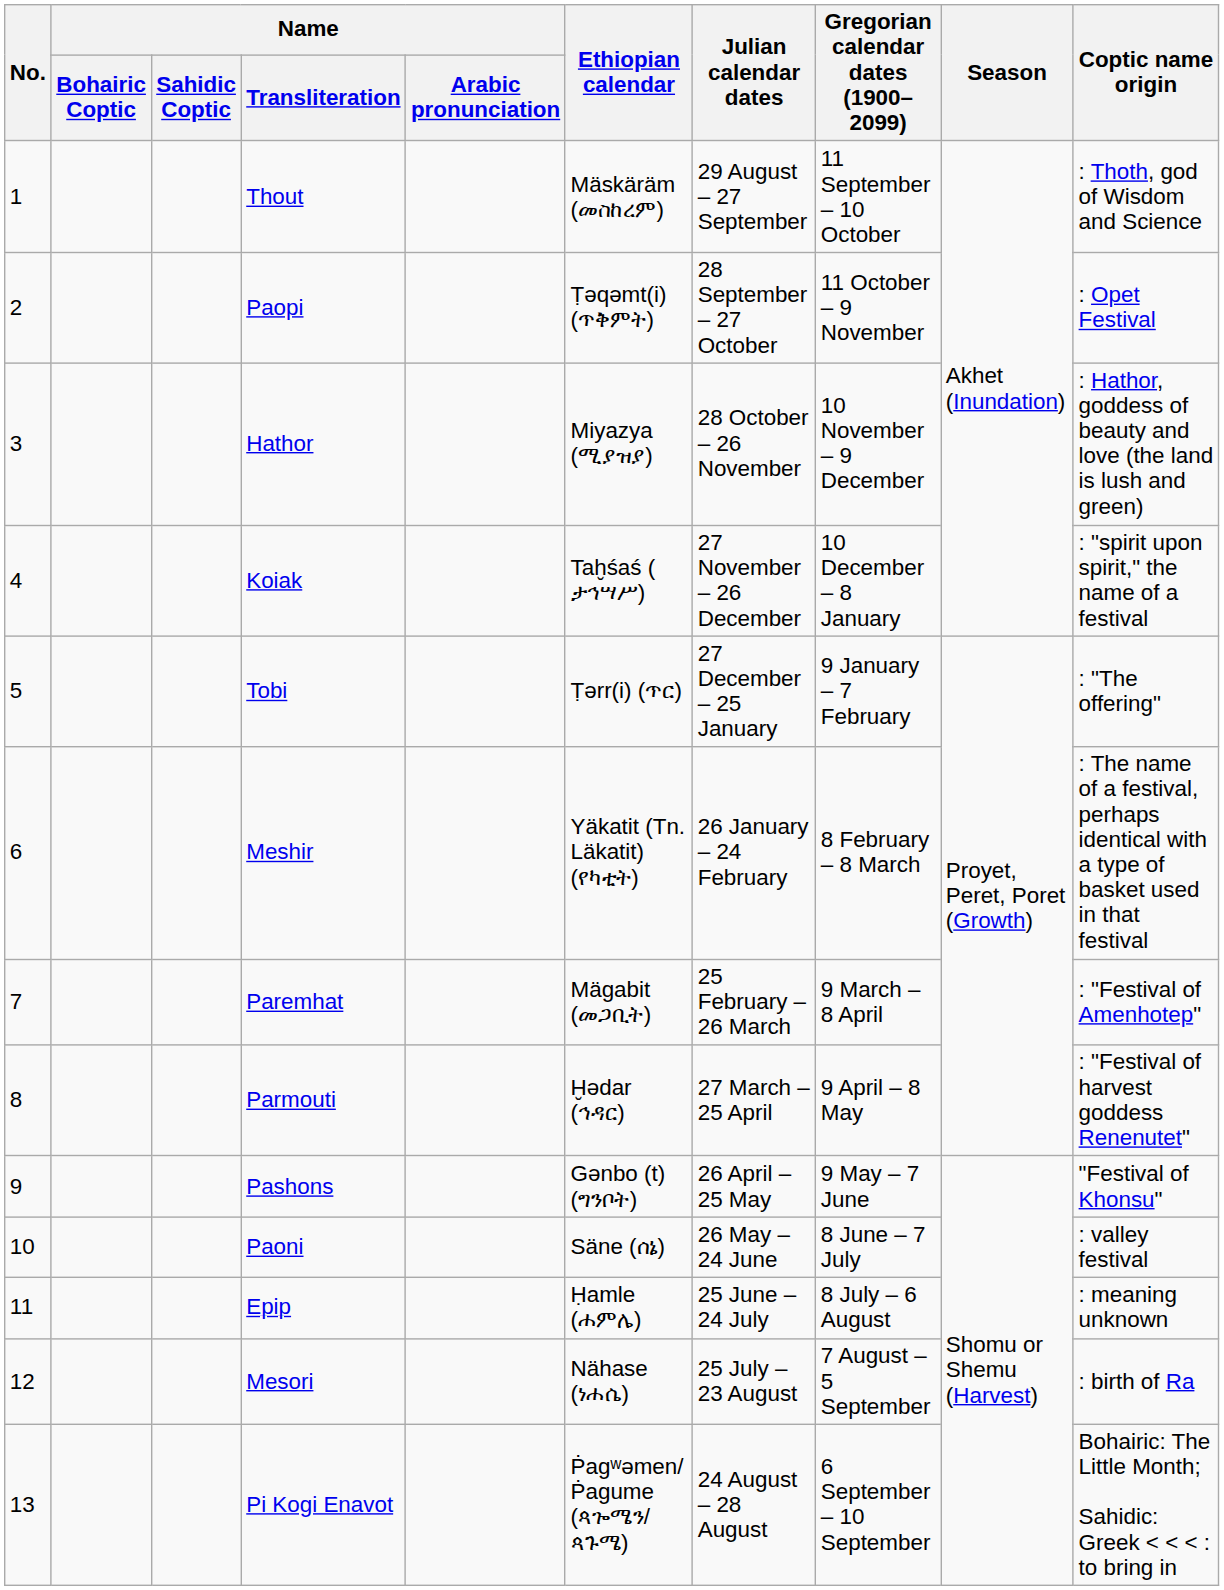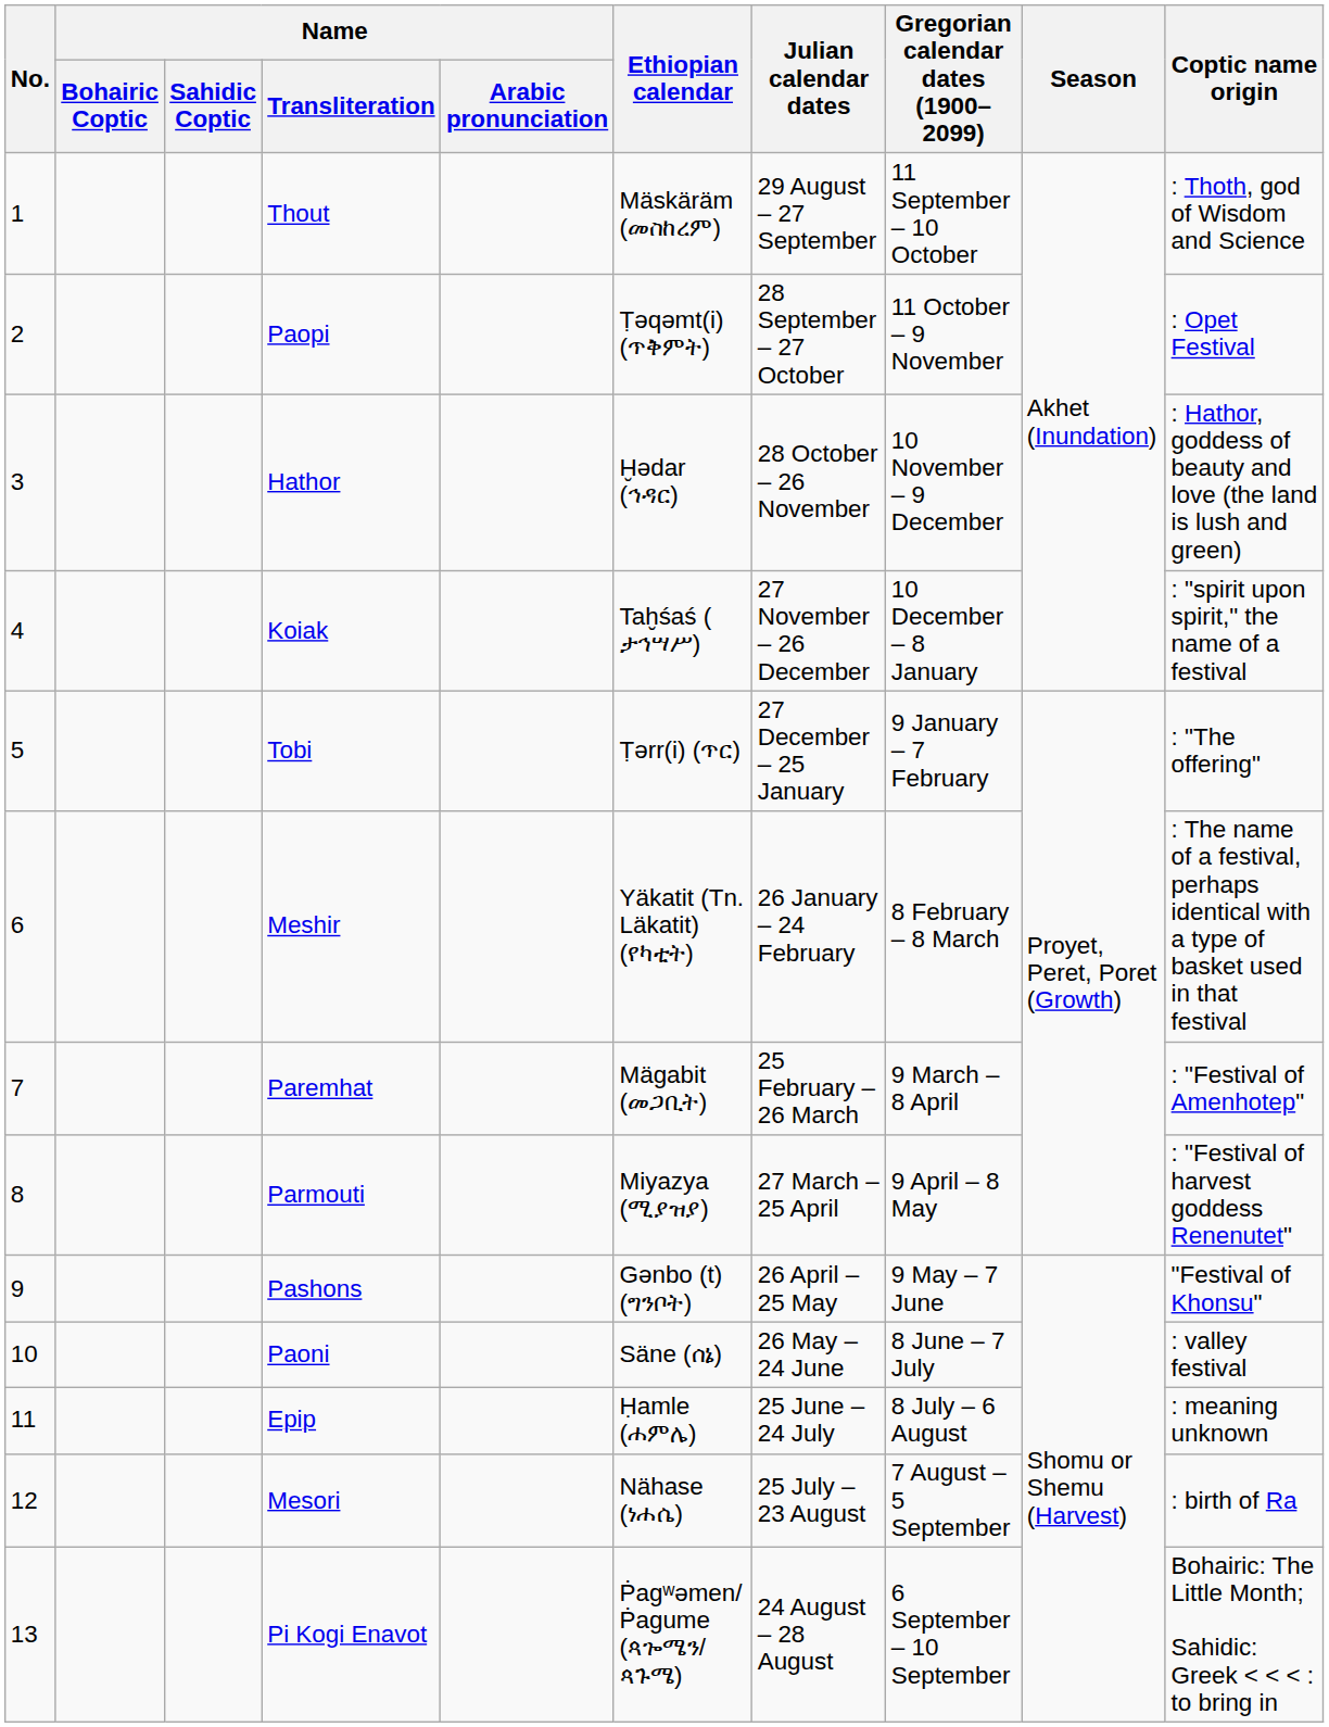Hathor | Ethiopian calendar: Miyazya (ሚያዝያ) -> Ḫədar (ኅዳር)
Parmouti | Ethiopian calendar: Ḫədar (ኅዳር) -> Miyazya (ሚያዝያ)
